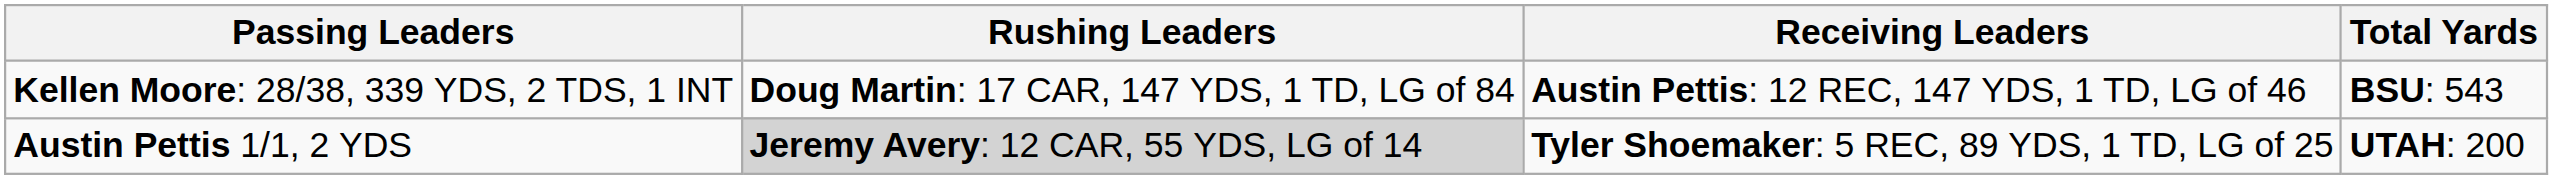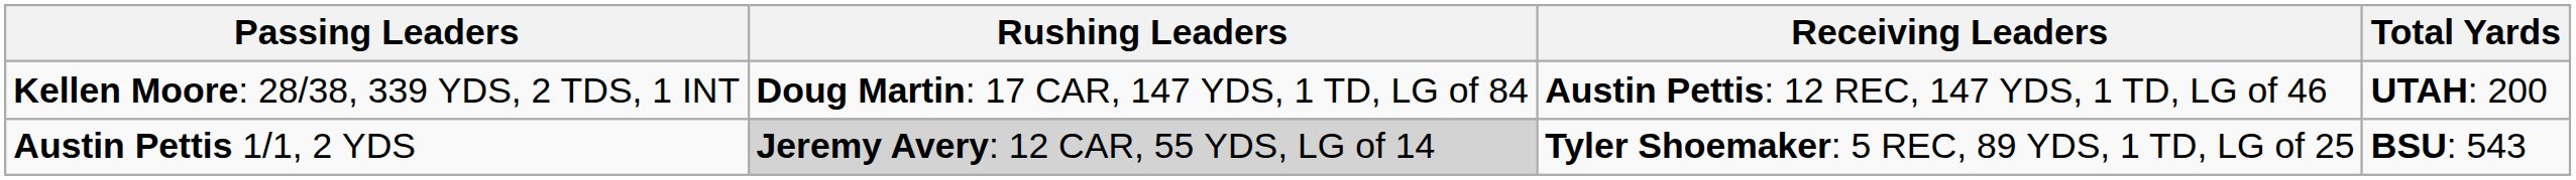Kellen Moore: 28/38, 339 YDS, 2 TDS, 1 INT | Total Yards: BSU: 543 -> UTAH: 200
Austin Pettis 1/1, 2 YDS | Total Yards: UTAH: 200 -> BSU: 543
